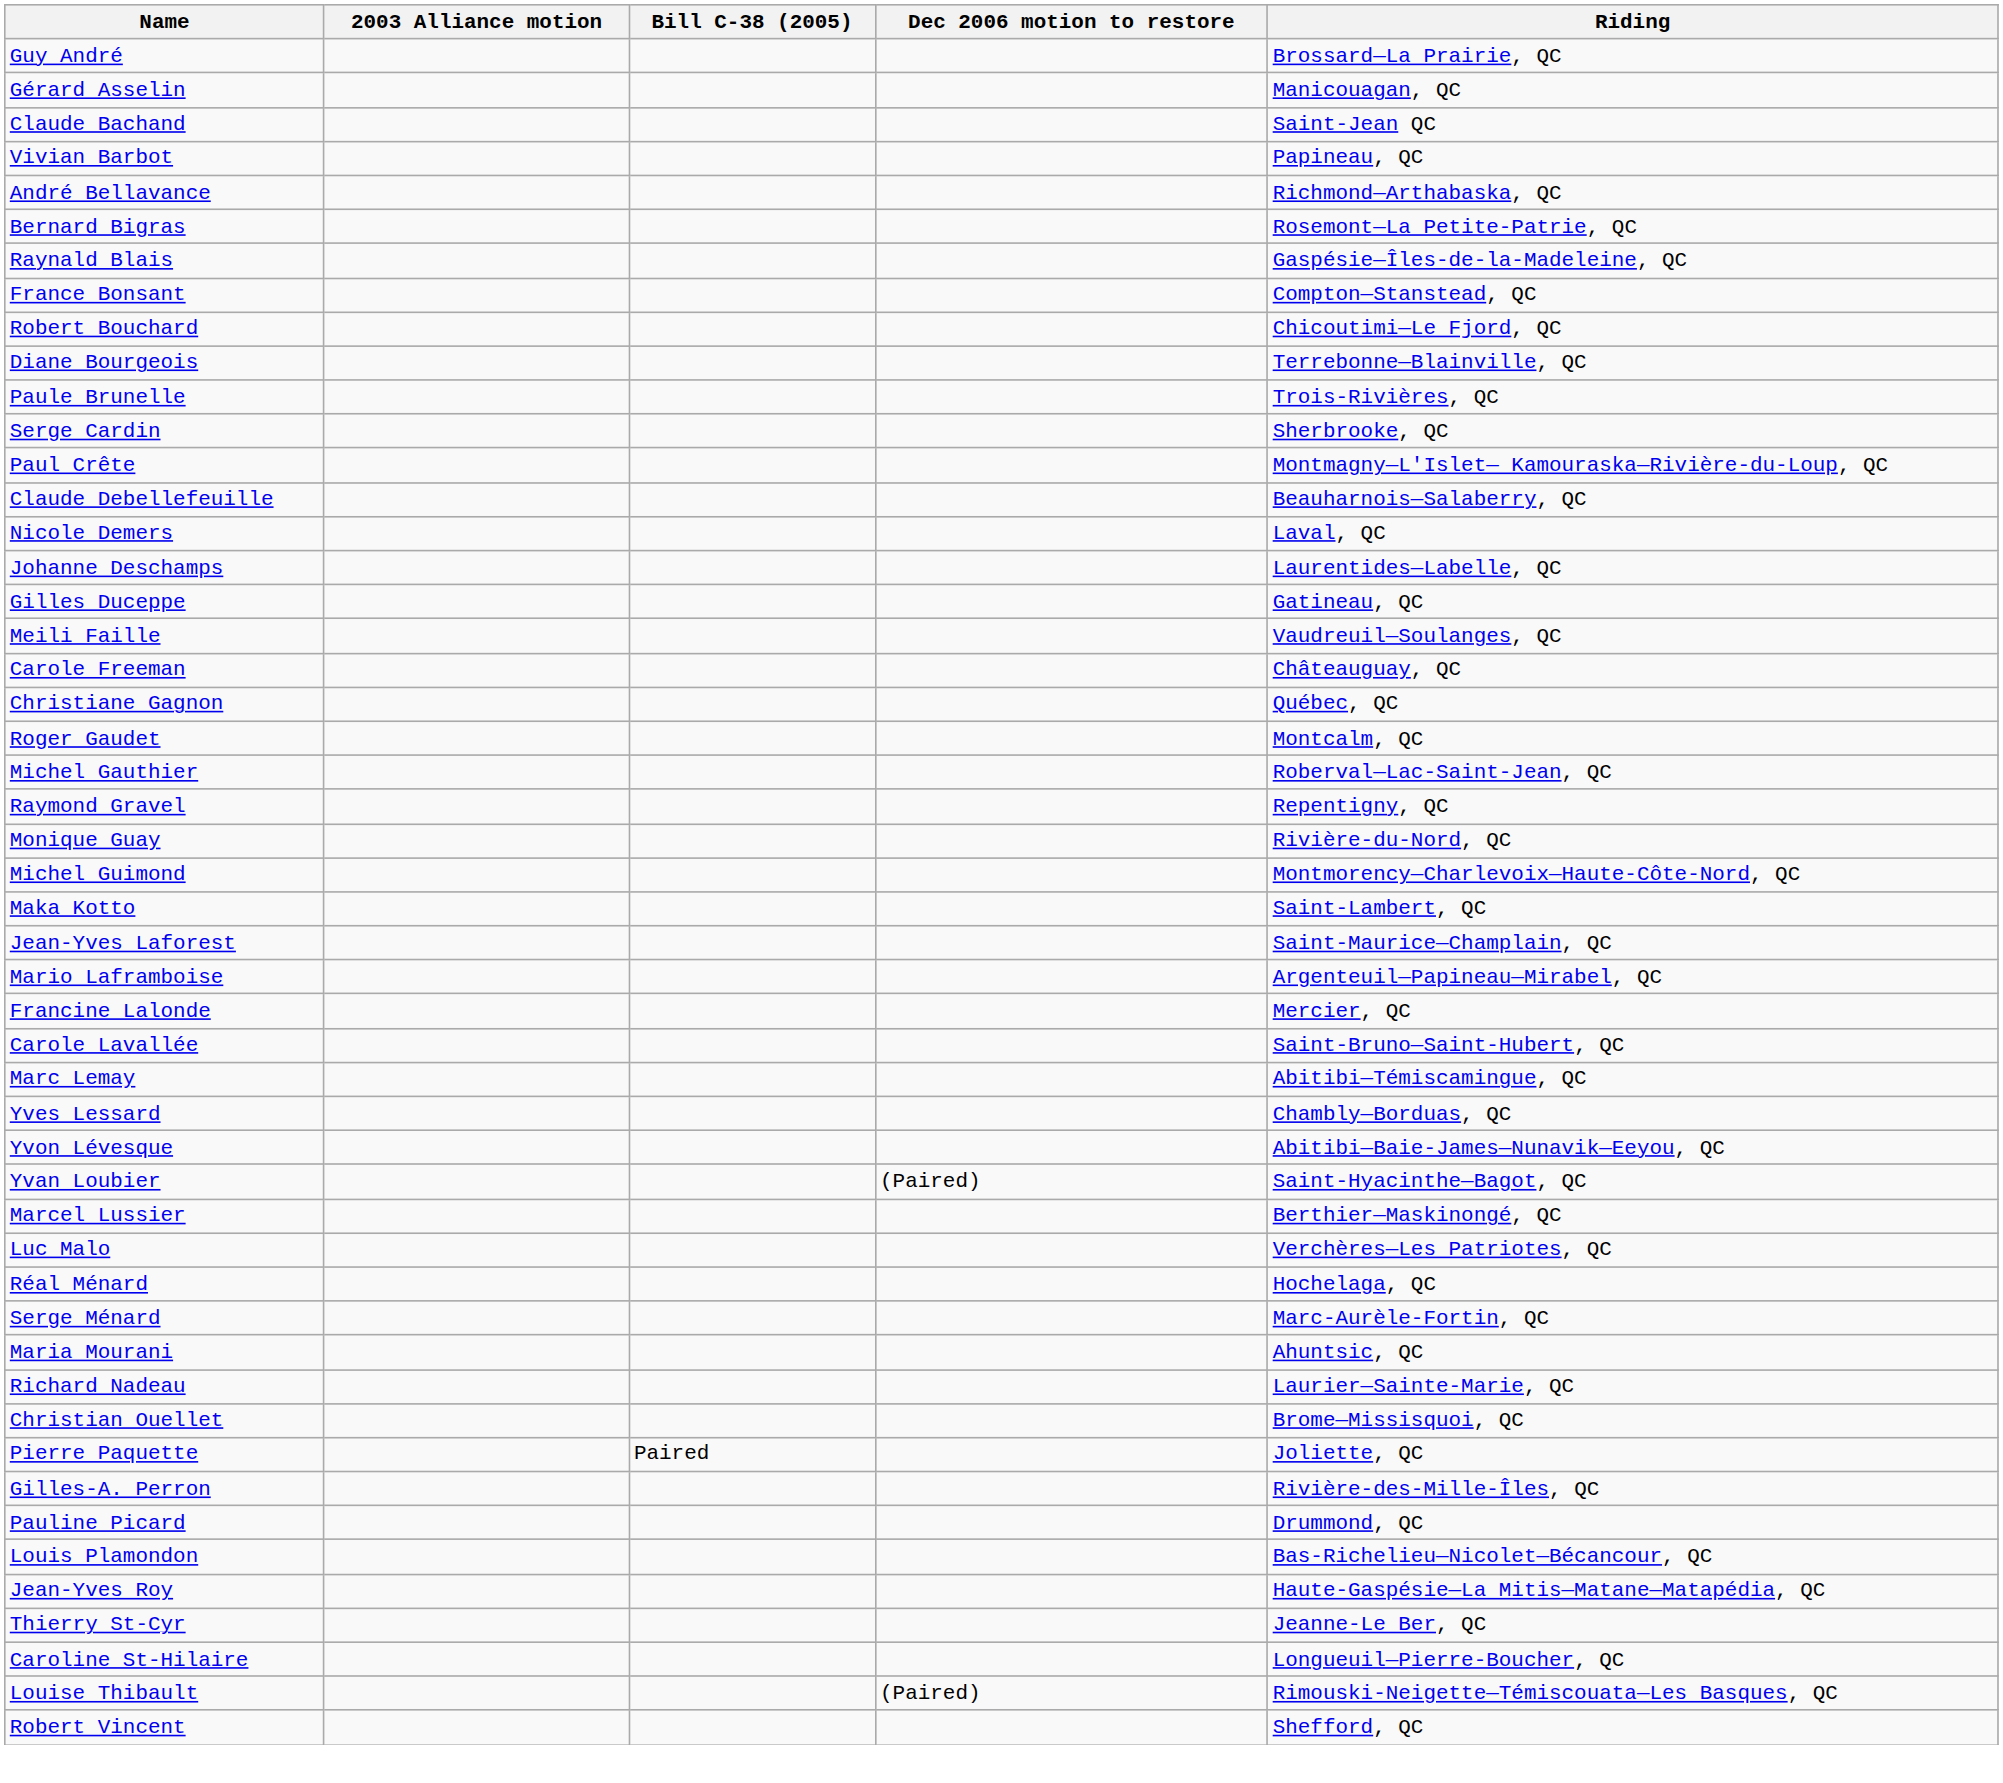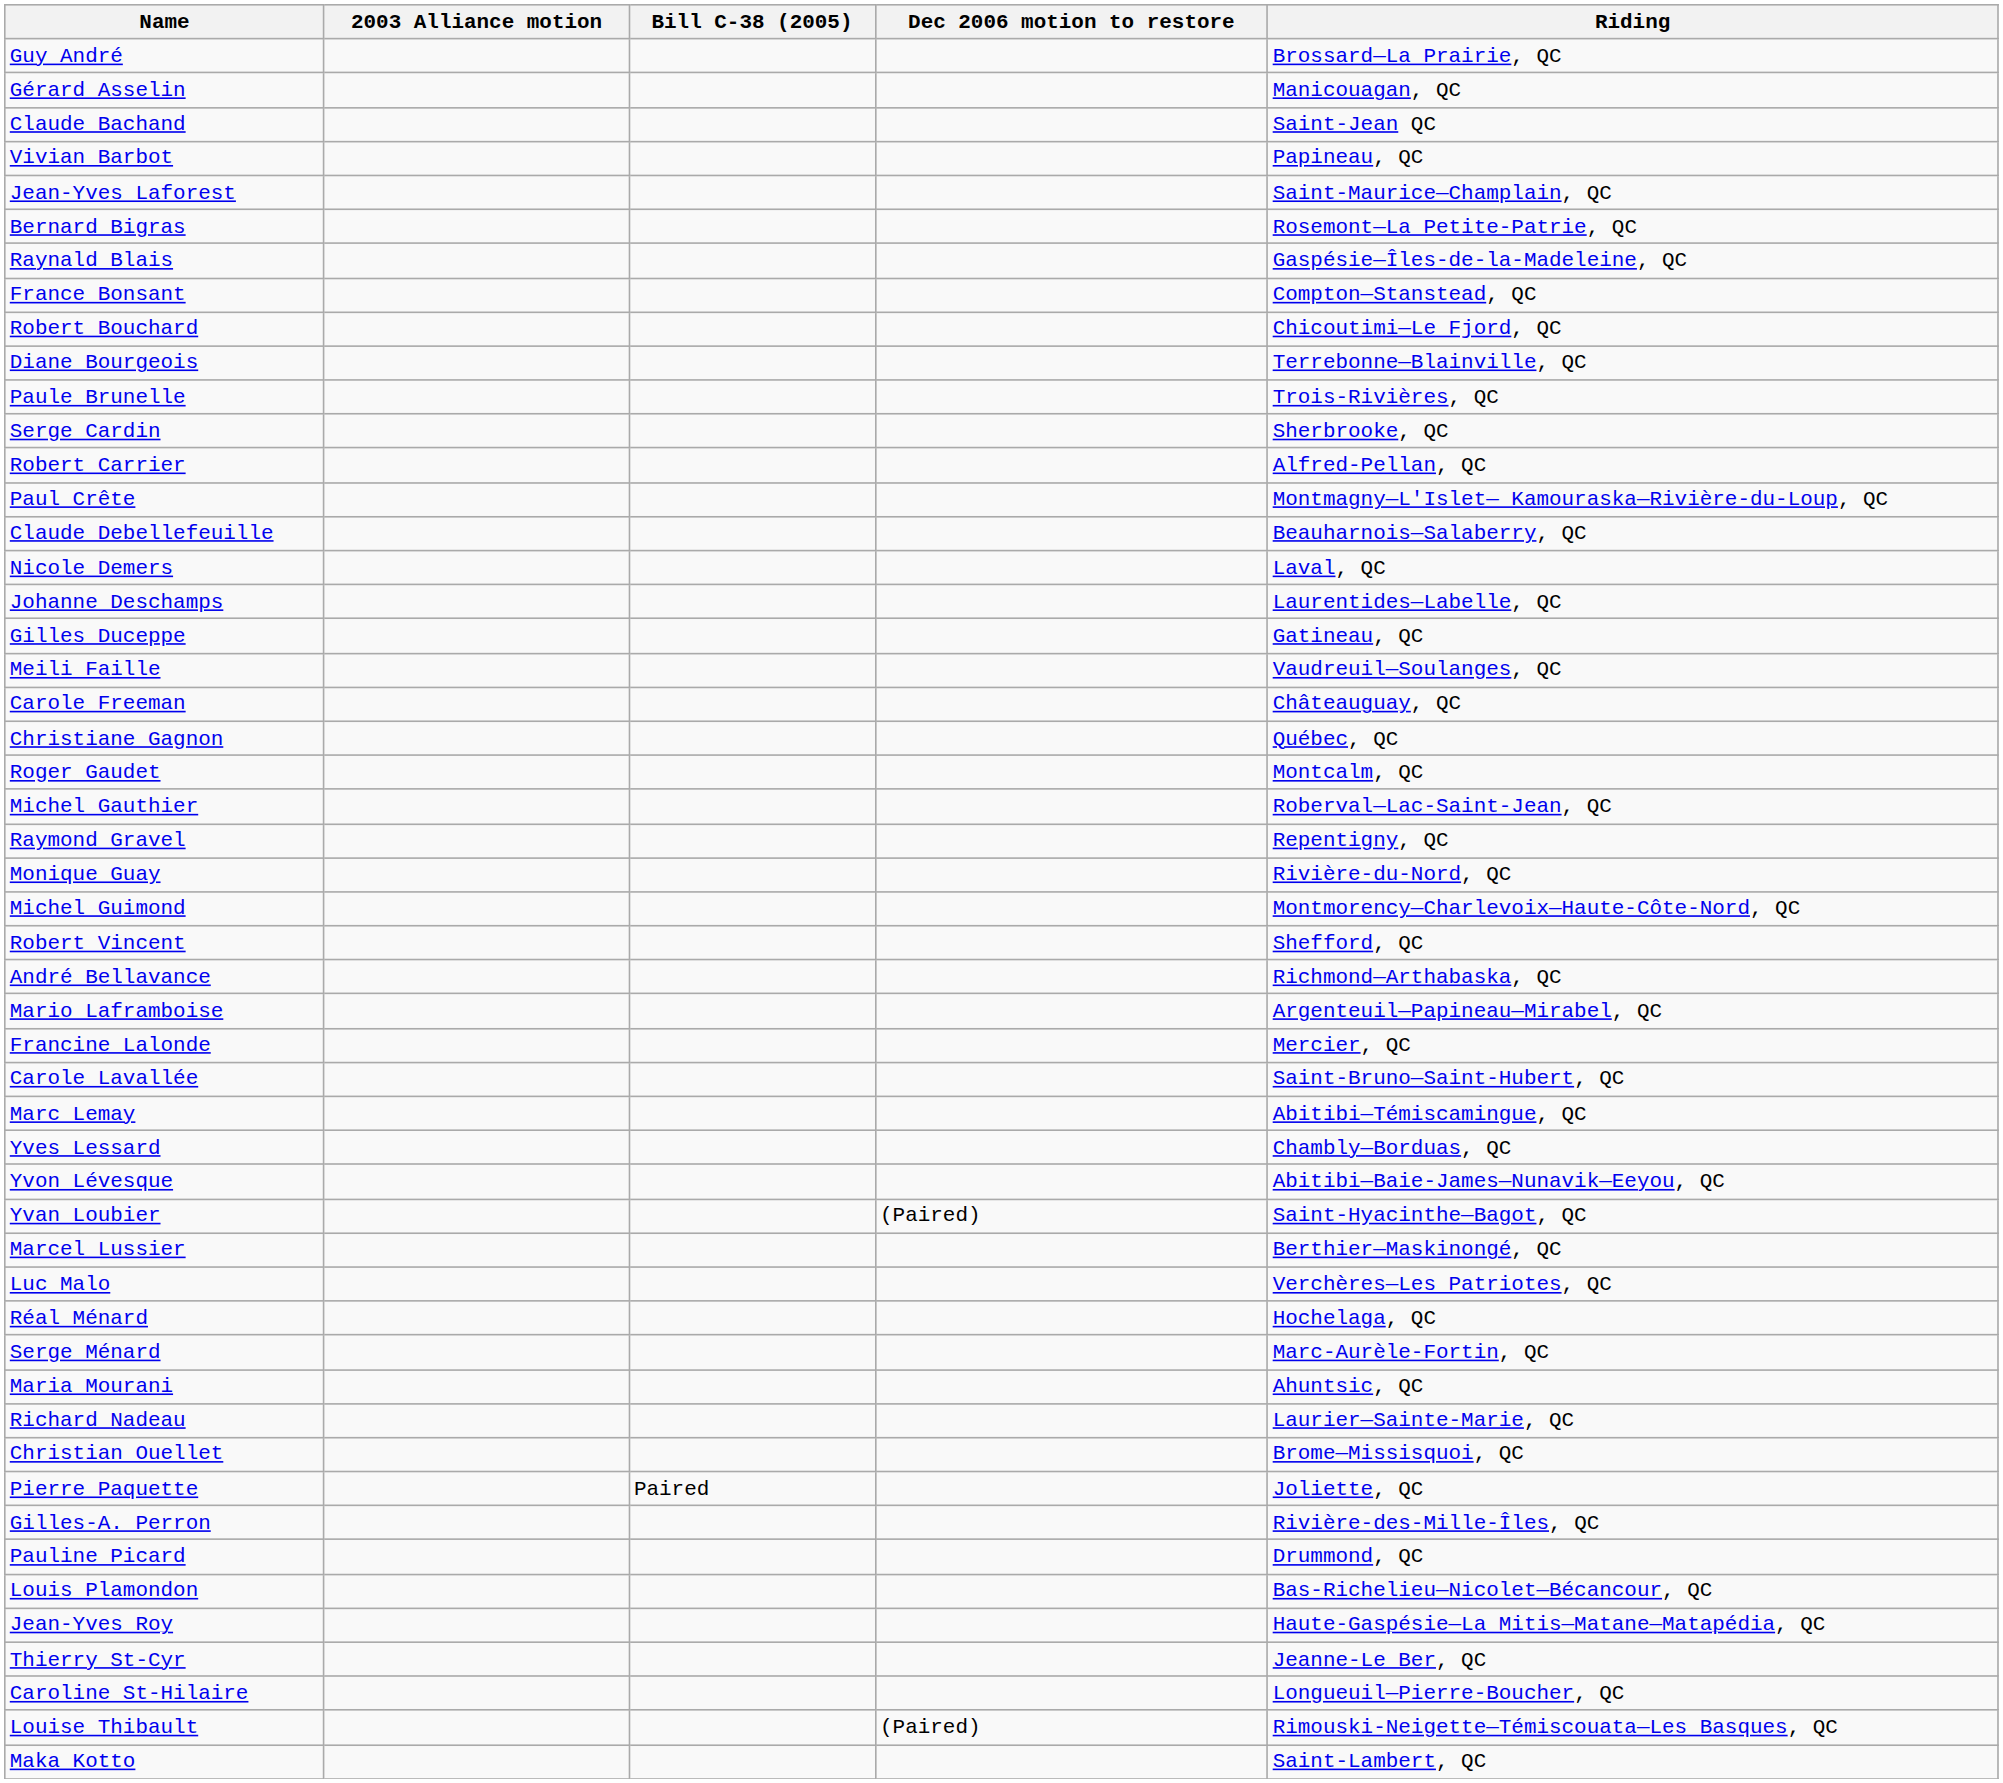rows swapped: André Bellavance <-> Jean-Yves Laforest
+ row: Robert Carrier | Alfred-Pellan, QC
rows swapped: Maka Kotto <-> Robert Vincent
